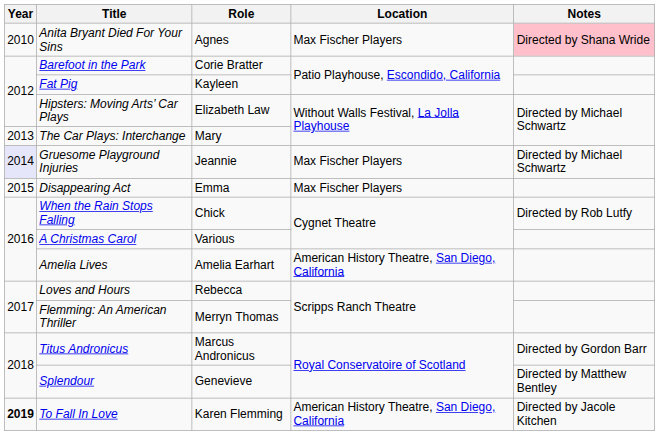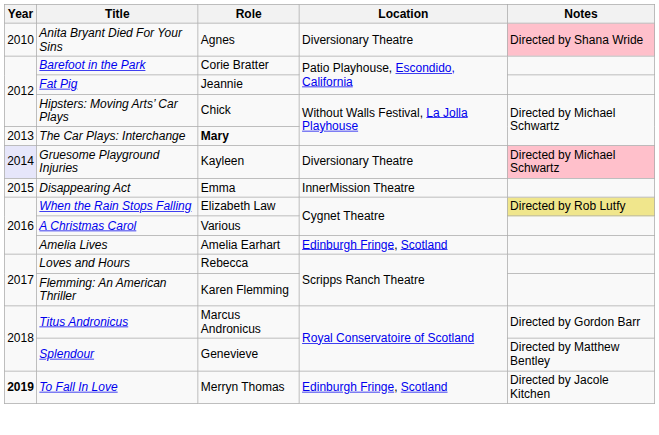Anita Bryant Died For Your Sins | Location: Max Fischer Players -> Diversionary Theatre
Fat Pig | Role: Kayleen -> Jeannie
Hipsters: Moving Arts’ Car Plays | Role: Elizabeth Law -> Chick
The Car Plays: Interchange | Role: normal -> bold
Gruesome Playground Injuries | Role: Jeannie -> Kayleen
Gruesome Playground Injuries | Location: Max Fischer Players -> Diversionary Theatre
Gruesome Playground Injuries | Notes: no background -> pink background
Disappearing Act | Location: Max Fischer Players -> InnerMission Theatre
When the Rain Stops Falling | Role: Chick -> Elizabeth Law
When the Rain Stops Falling | Notes: no background -> khaki background
Amelia Lives | Location: American History Theatre, San Diego, California -> Edinburgh Fringe, Scotland
Flemming: An American Thriller | Role: Merryn Thomas -> Karen Flemming
To Fall In Love | Role: Karen Flemming -> Merryn Thomas
To Fall In Love | Location: American History Theatre, San Diego, California -> Edinburgh Fringe, Scotland
